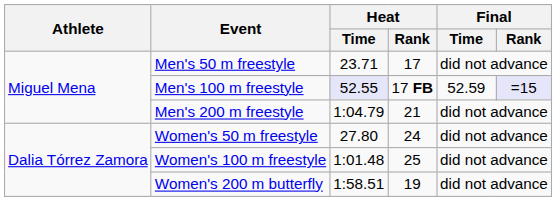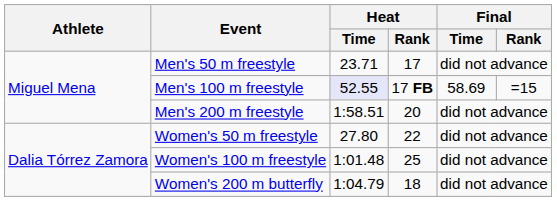Men's 100 m freestyle | Final / Time: 52.59 -> 58.69
Men's 100 m freestyle | Final / Rank: lavender background -> no background
Men's 200 m freestyle | Heat / Time: 1:04.79 -> 1:58.51
Men's 200 m freestyle | Heat / Rank: 21 -> 20
Women's 50 m freestyle | Heat / Rank: 24 -> 22
Women's 200 m butterfly | Heat / Time: 1:58.51 -> 1:04.79
Women's 200 m butterfly | Heat / Rank: 19 -> 18
